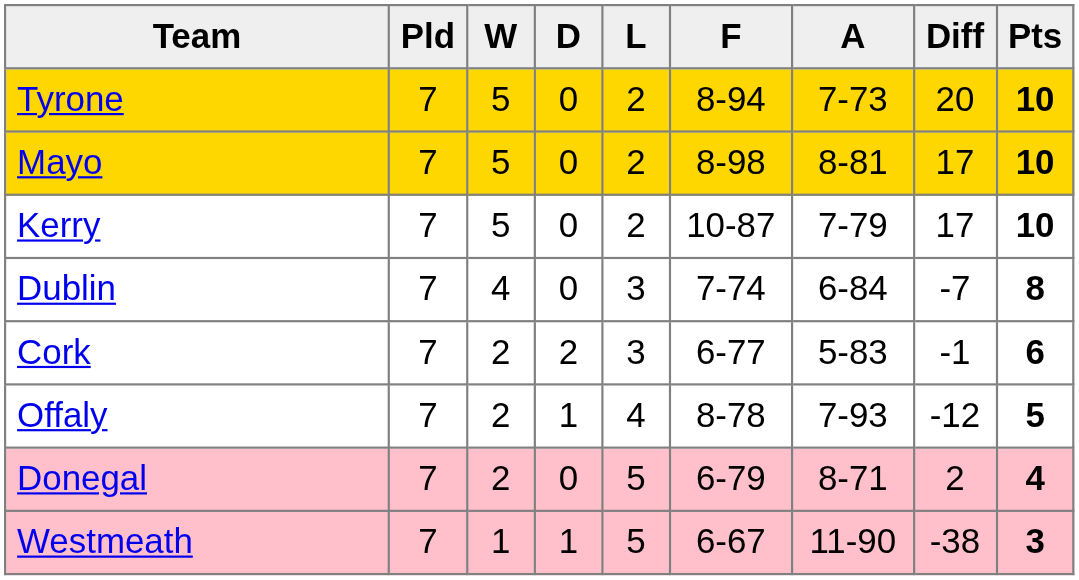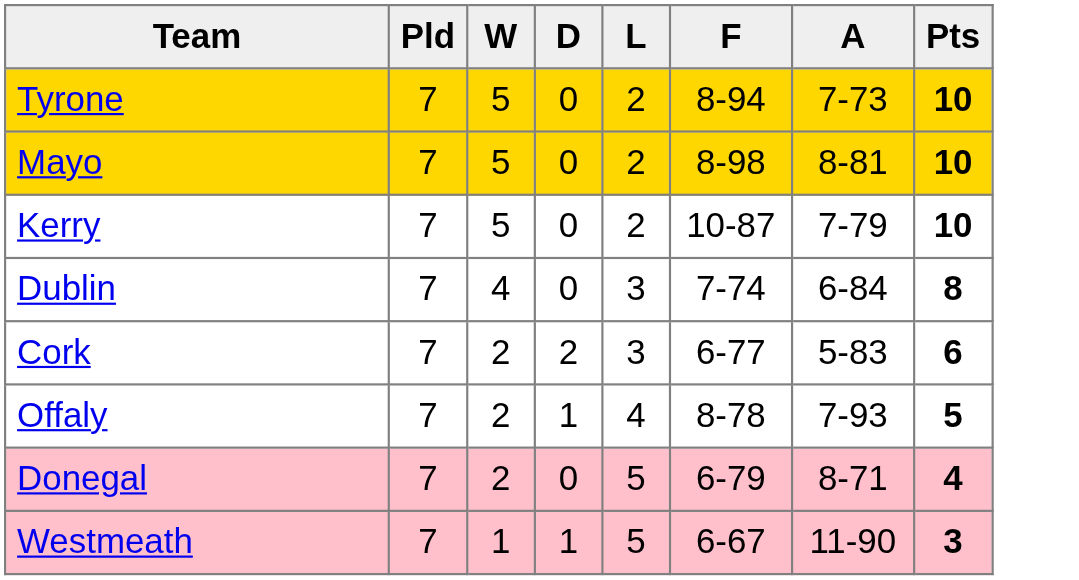- column: Diff | 20 | 17 | 17 | -7 | -1 | -12 | 2 | -38
